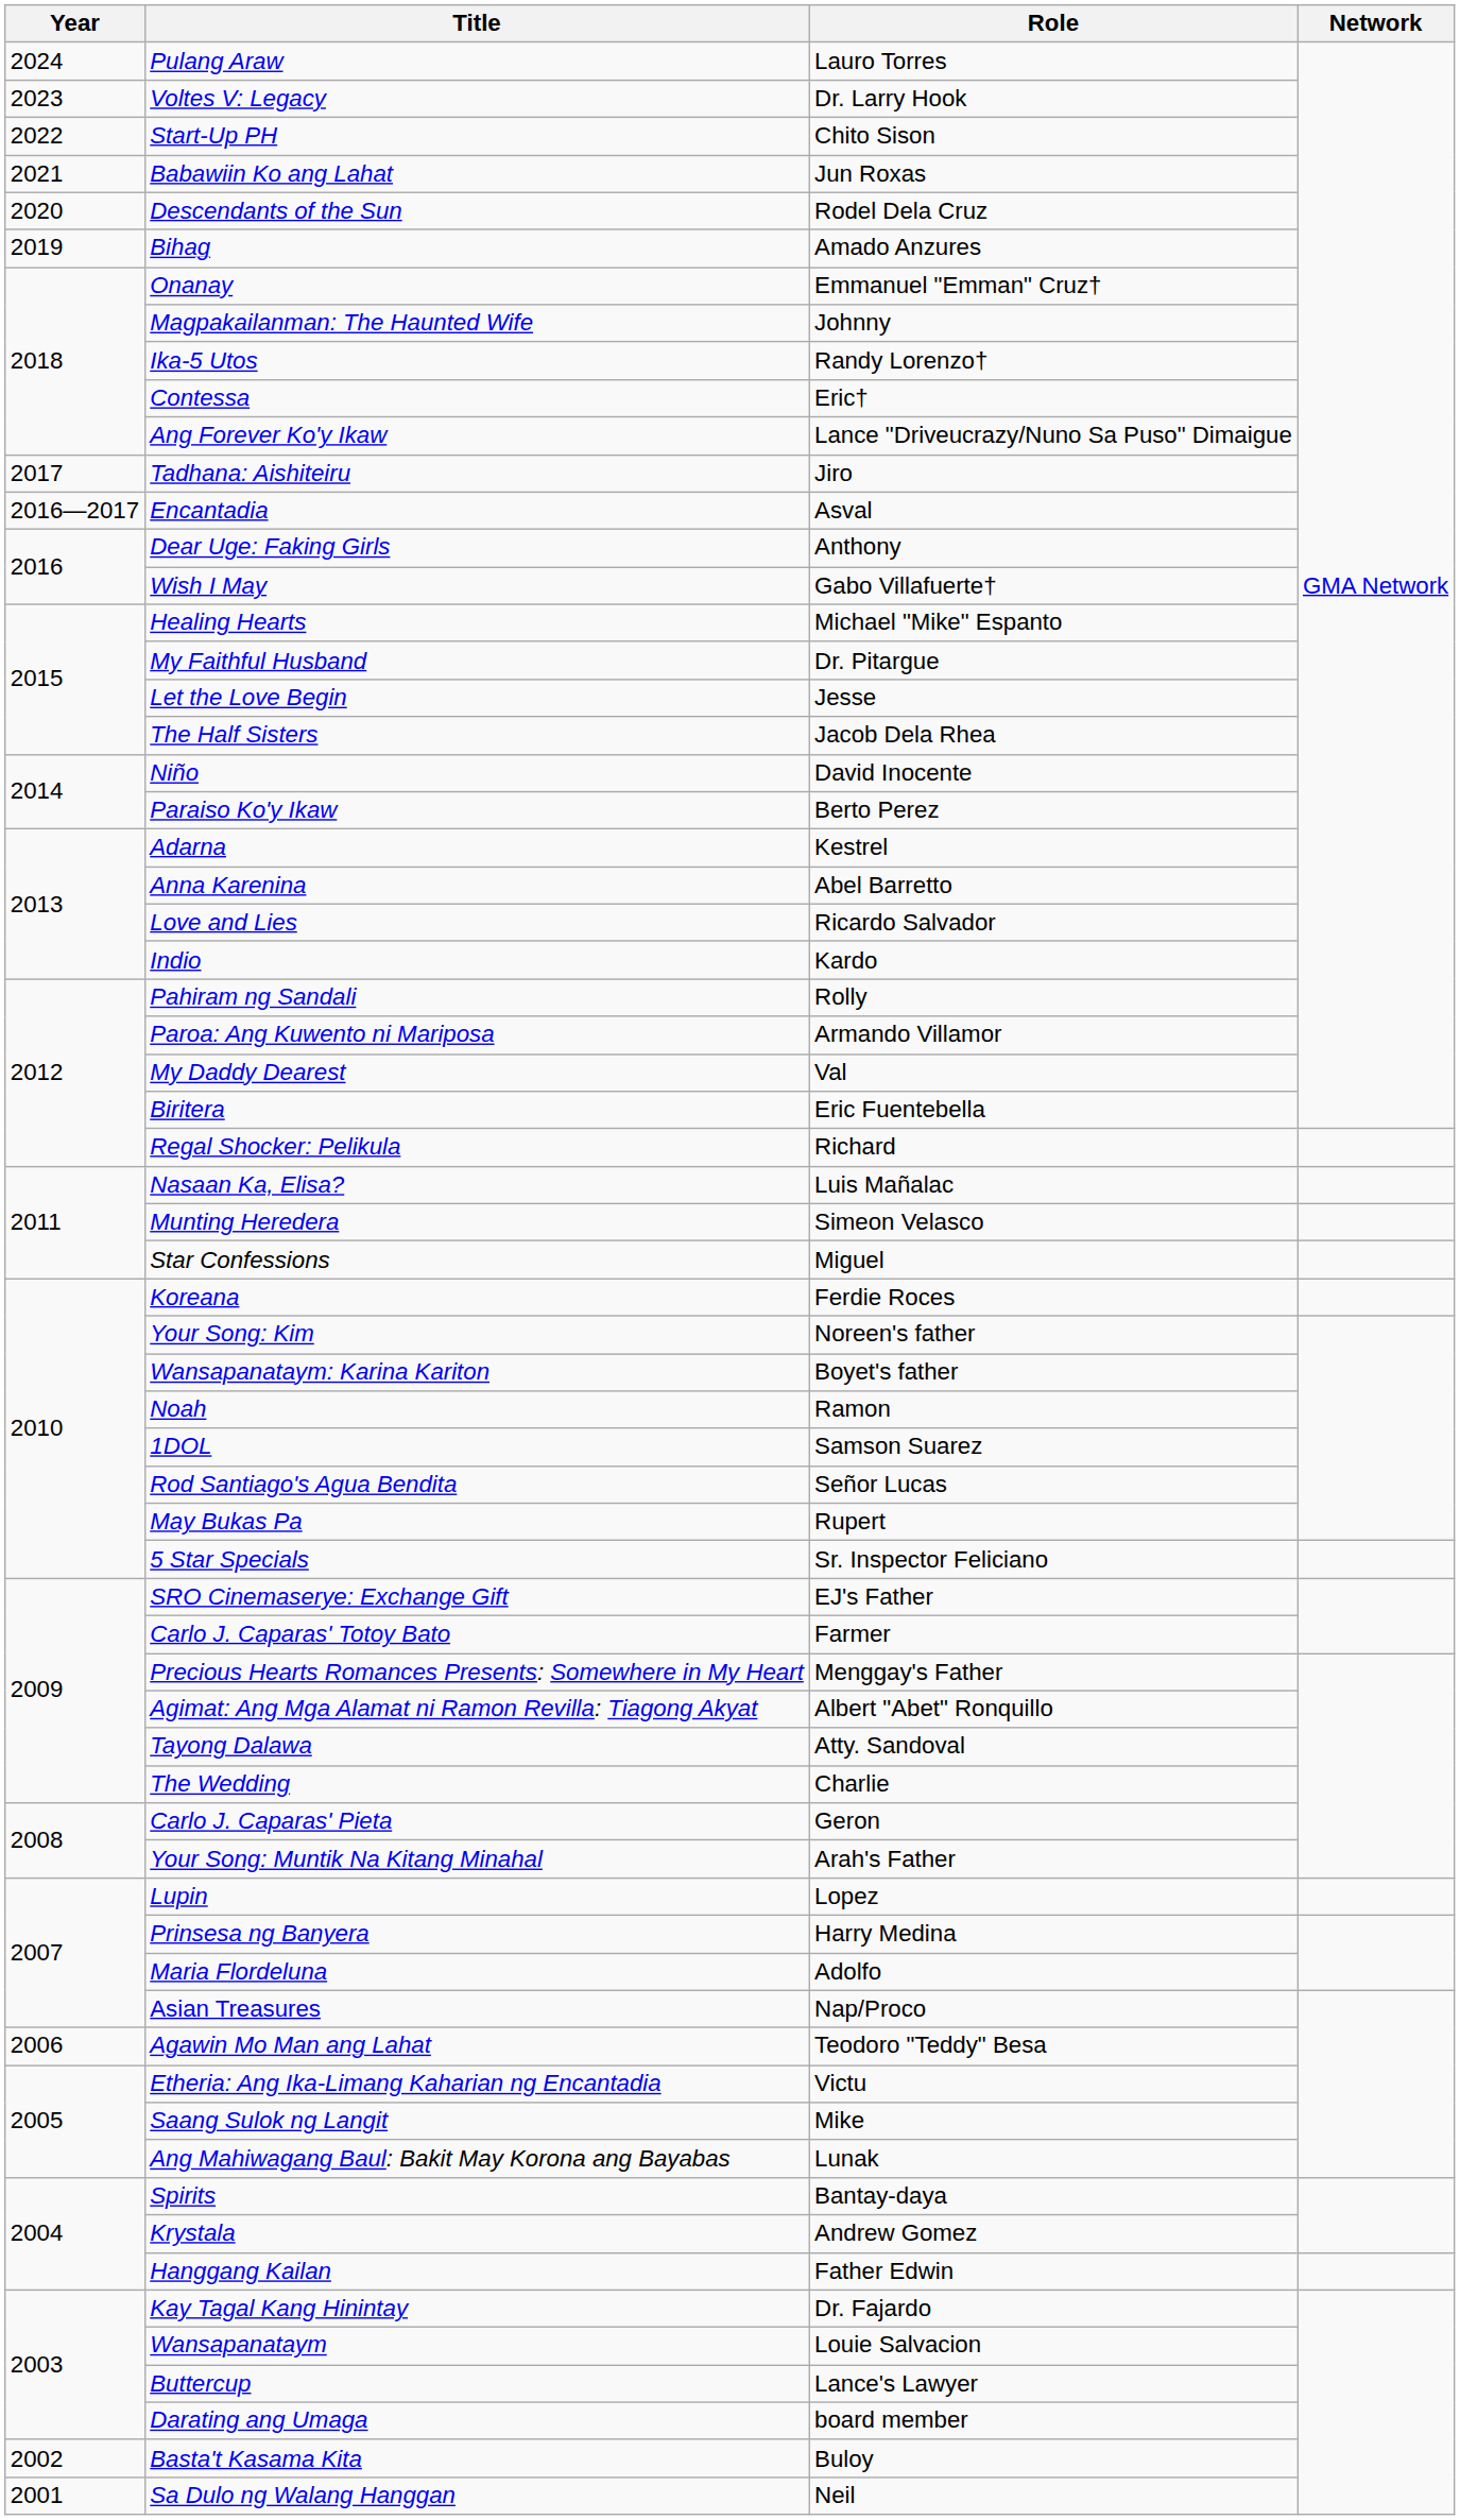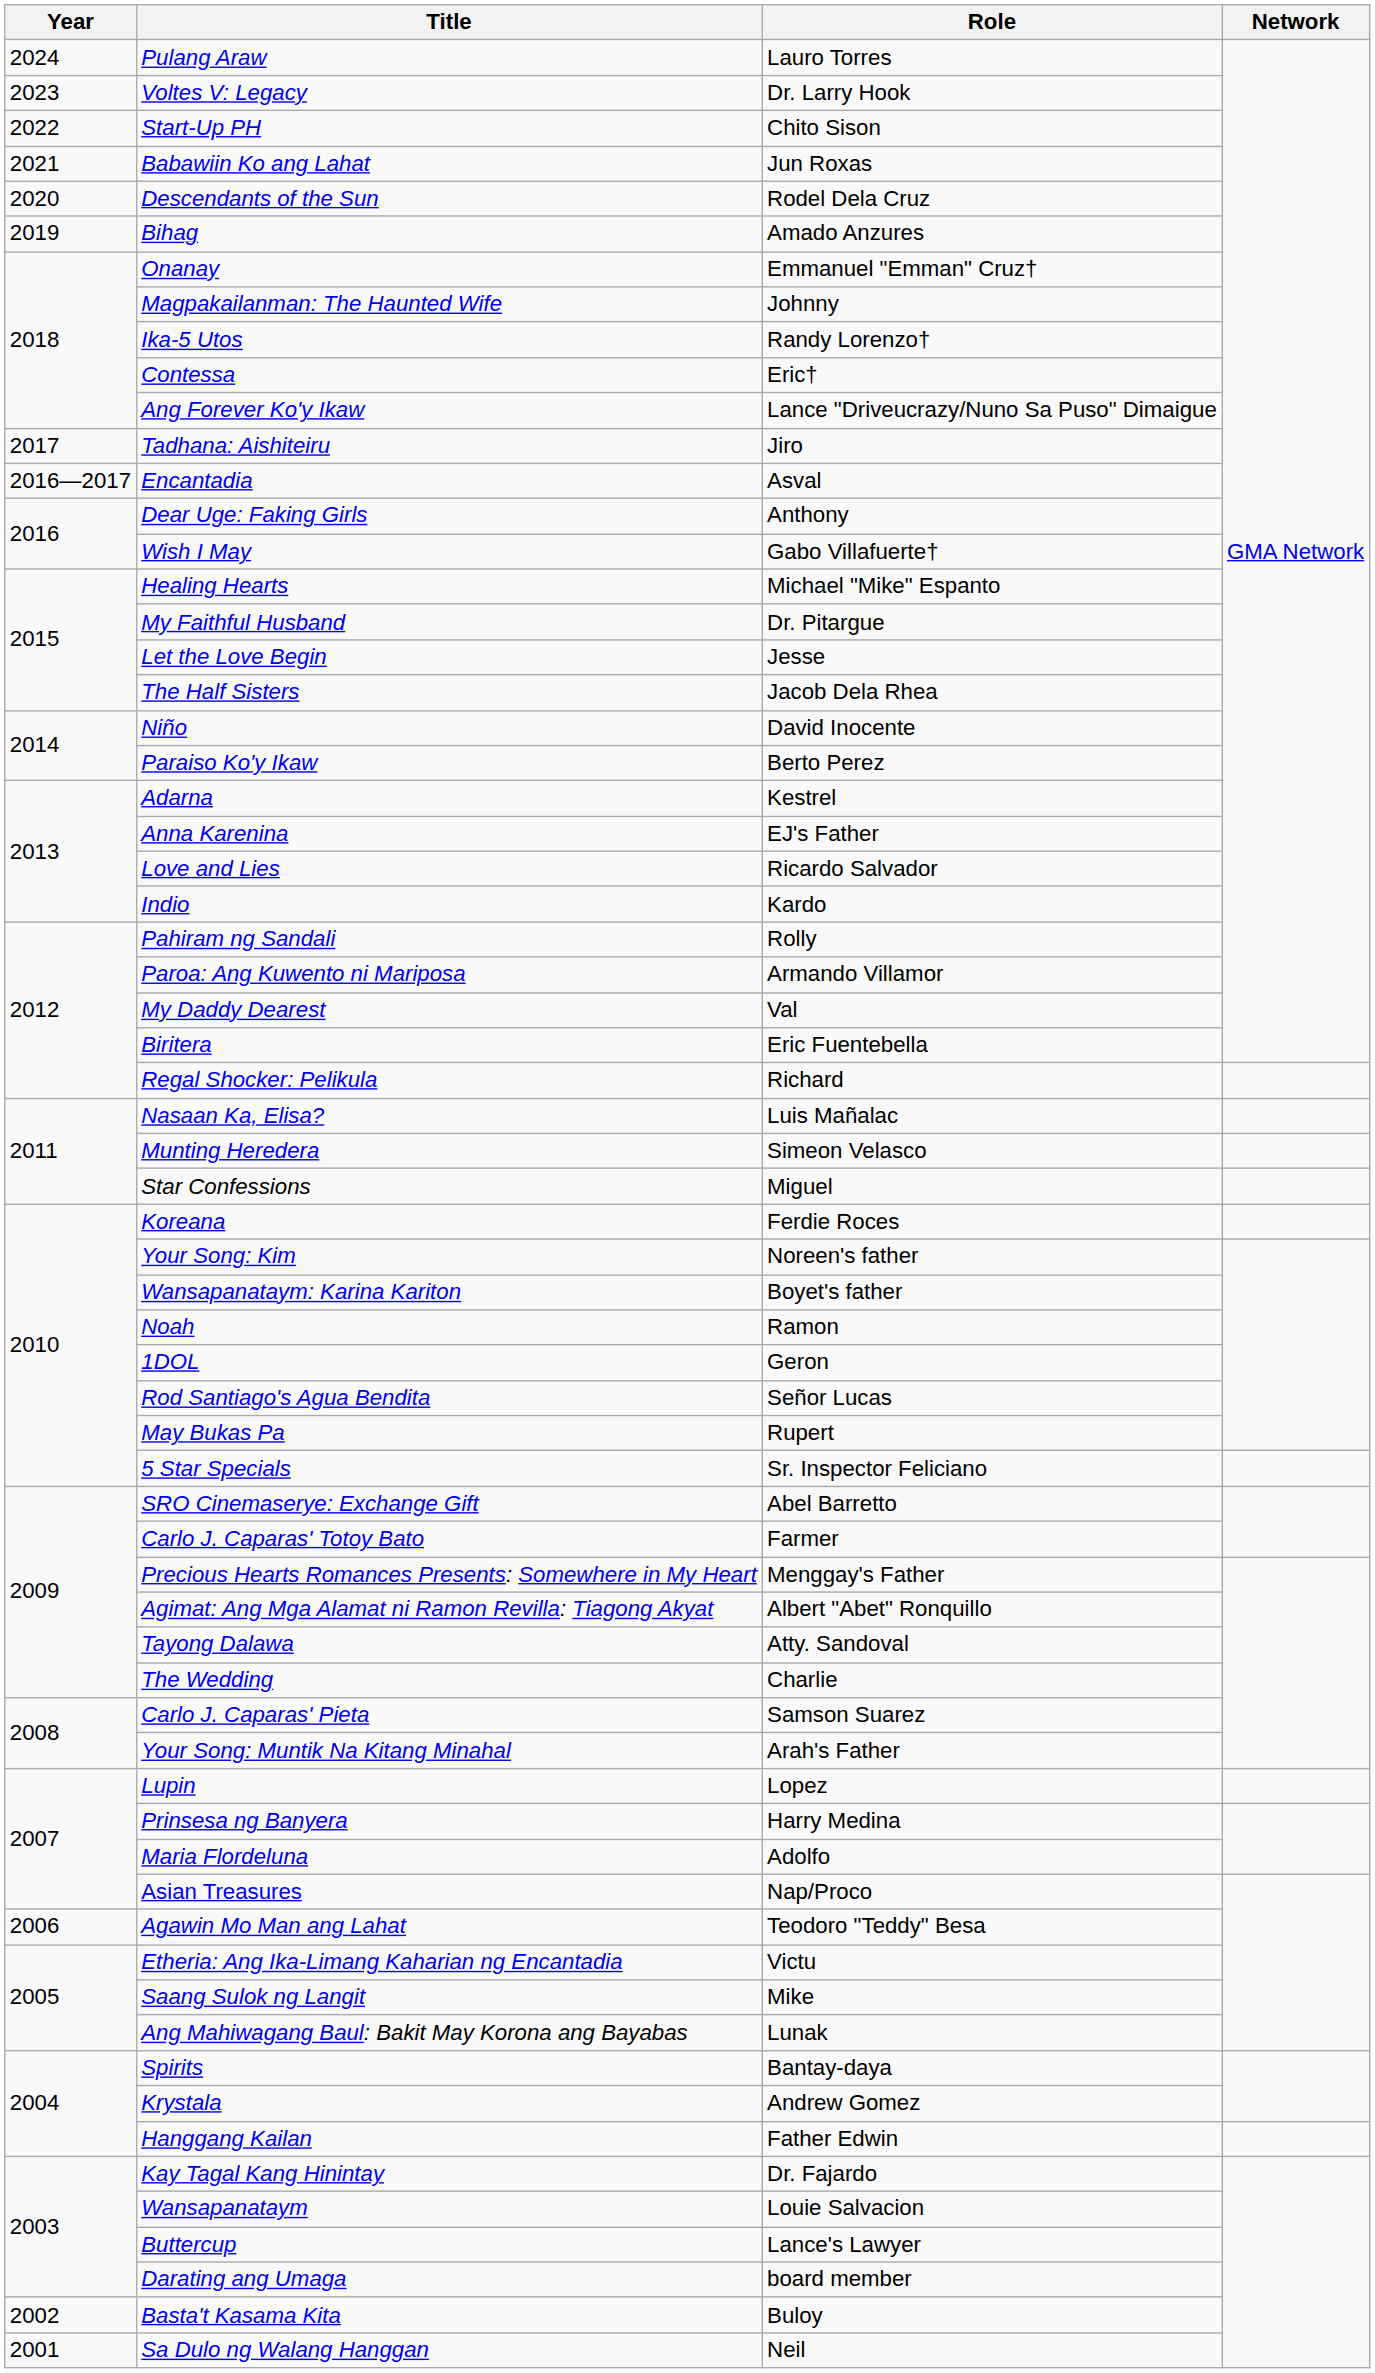Anna Karenina | Role: Abel Barretto -> EJ's Father
1DOL | Role: Samson Suarez -> Geron
SRO Cinemaserye: Exchange Gift | Role: EJ's Father -> Abel Barretto
Carlo J. Caparas' Pieta | Role: Geron -> Samson Suarez
